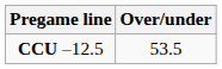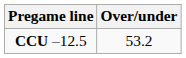CCU –12.5 | Over/under: 53.5 -> 53.2
